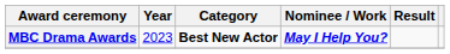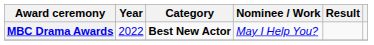MBC Drama Awards | Year: 2023 -> 2022
MBC Drama Awards | Nominee / Work: bold -> normal
